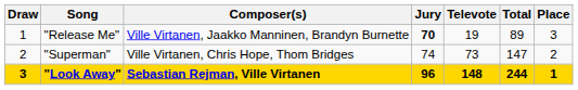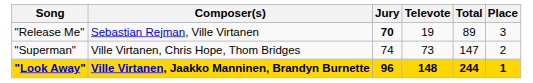- column: Draw | 1 | 2 | 3
"Release Me" | Composer(s): Ville Virtanen, Jaakko Manninen, Brandyn Burnette -> Sebastian Rejman, Ville Virtanen
"Look Away" | Composer(s): Sebastian Rejman, Ville Virtanen -> Ville Virtanen, Jaakko Manninen, Brandyn Burnette
